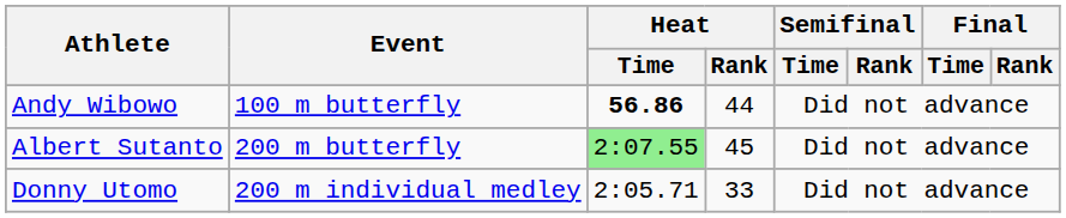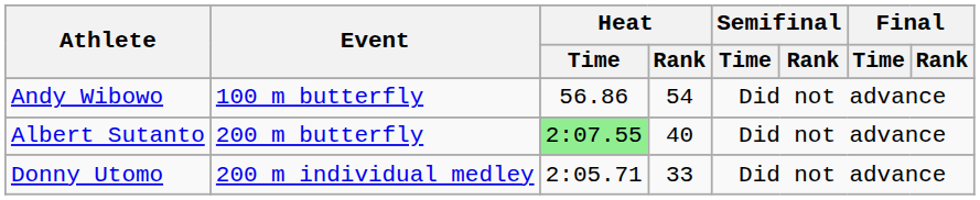Andy Wibowo | Heat / Time: bold -> normal
Andy Wibowo | Heat / Rank: 44 -> 54
Albert Sutanto | Heat / Rank: 45 -> 40
